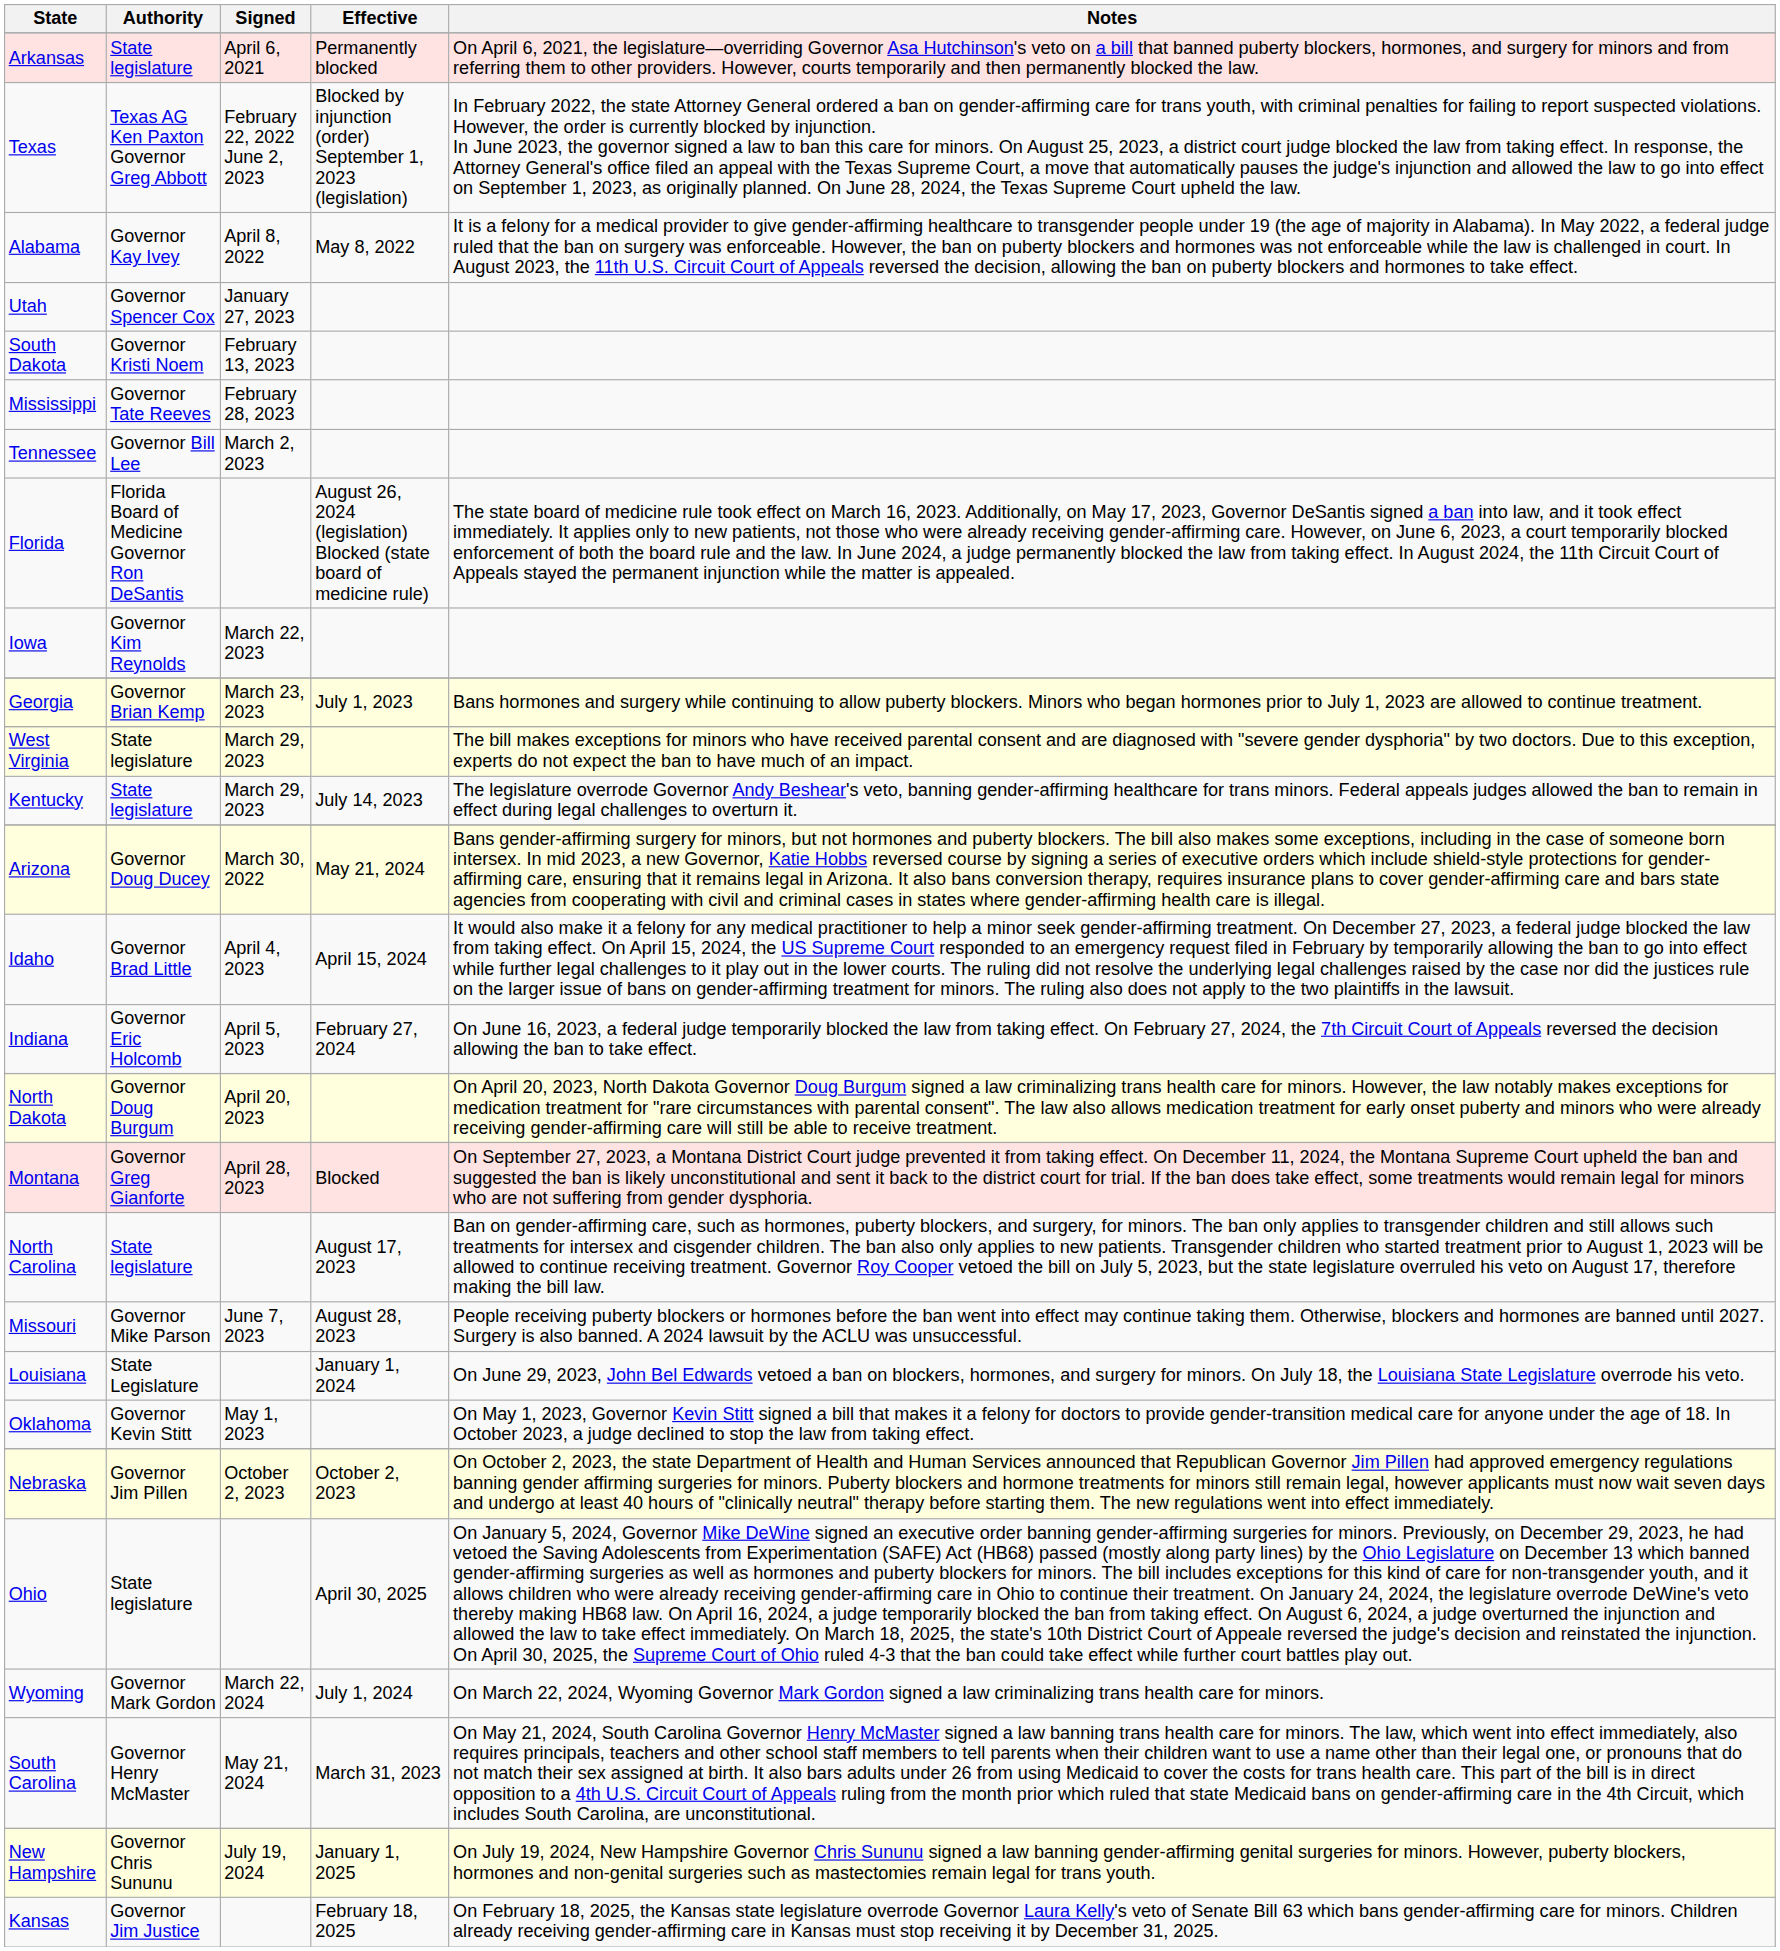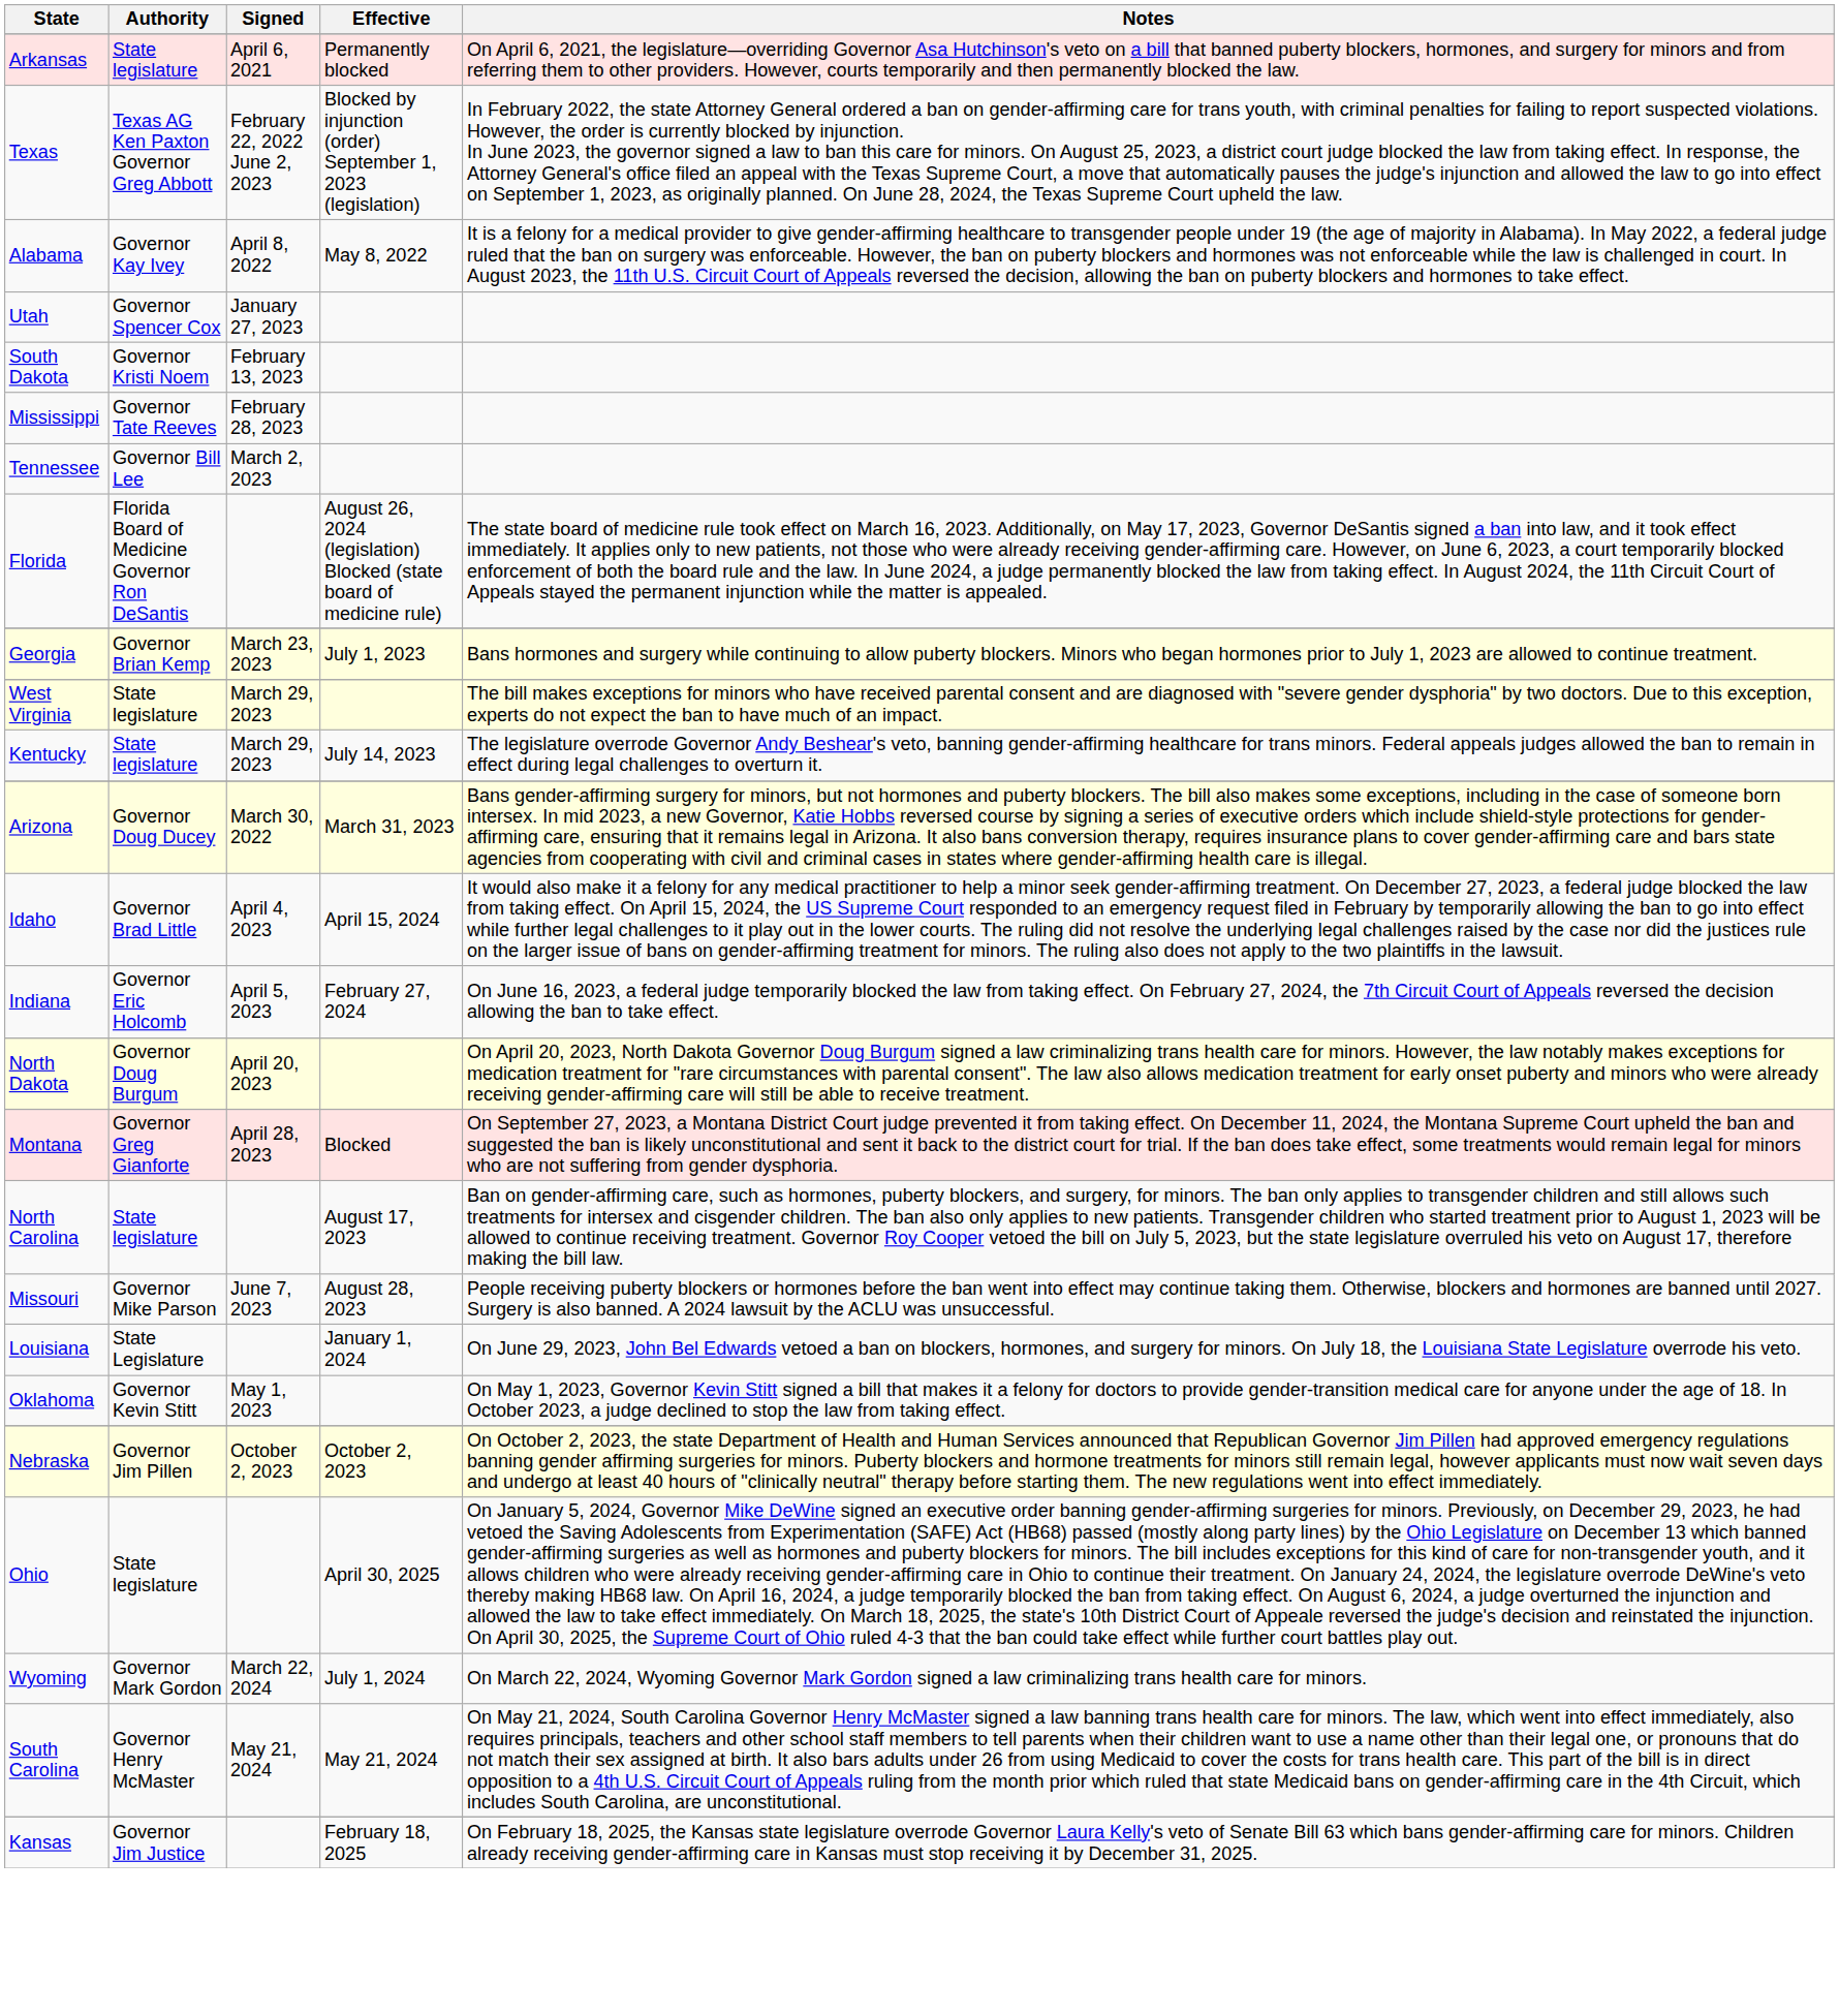- row: Iowa | Governor Kim Reynolds | March 22, 2023
Arizona | Effective: May 21, 2024 -> March 31, 2023
South Carolina | Effective: March 31, 2023 -> May 21, 2024
- row: New Hampshire | Governor Chris Sununu | July 19, 2024 | January 1, 2025 | On July 19, 2024, New Hampshire Governor Chris Sununu signed a law banning gender-affirming genital surgeries for minors. However, puberty blockers, hormones and non-genital surgeries such as mastectomies remain legal for trans youth.
